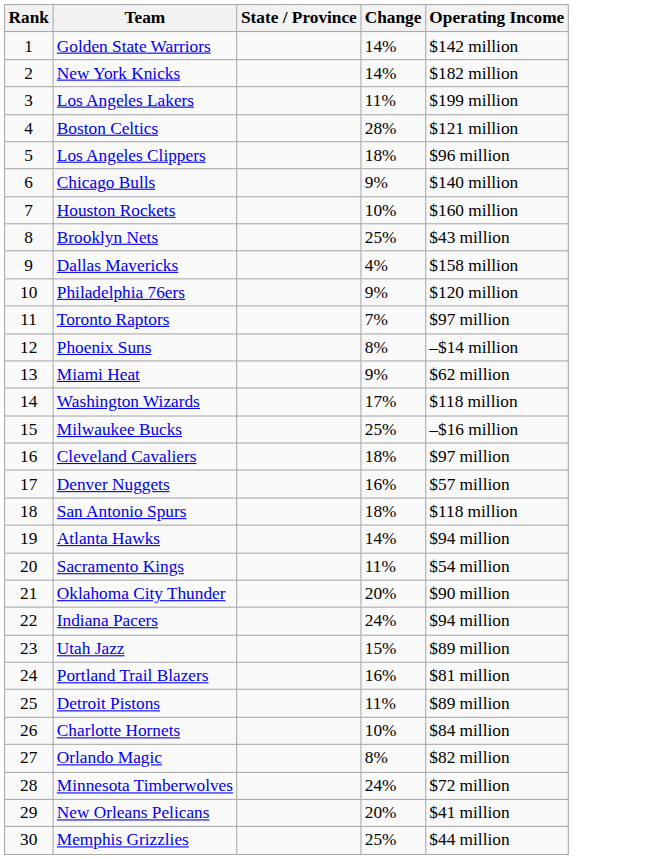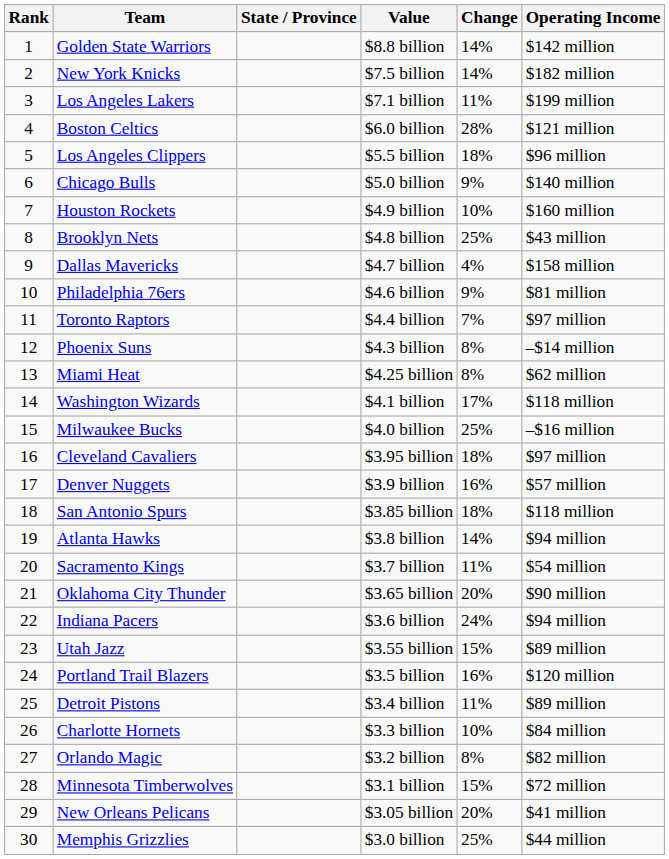+ column: Value | $8.8 billion | $7.5 billion | $7.1 billion | $6.0 billion | $5.5 billion | $5.0 billion | $4.9 billion | $4.8 billion | $4.7 billion | $4.6 billion | $4.4 billion | $4.3 billion | $4.25 billion | $4.1 billion | $4.0 billion | $3.95 billion | $3.9 billion | $3.85 billion | $3.8 billion | $3.7 billion | $3.65 billion | $3.6 billion | $3.55 billion | $3.5 billion | $3.4 billion | $3.3 billion | $3.2 billion | $3.1 billion | $3.05 billion | $3.0 billion
Philadelphia 76ers | Operating Income: $120 million -> $81 million
Miami Heat | Change: 9% -> 8%
Portland Trail Blazers | Operating Income: $81 million -> $120 million
Minnesota Timberwolves | Change: 24% -> 15%
